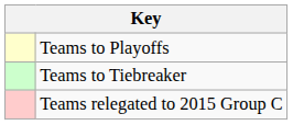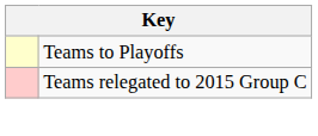- row: Teams to Tiebreaker
